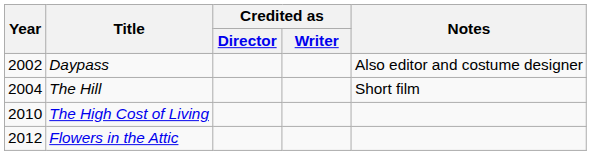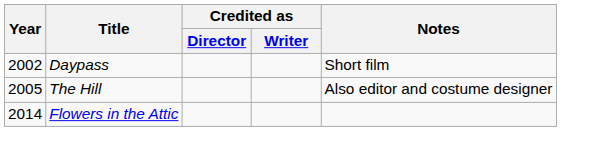Daypass | Notes: Also editor and costume designer -> Short film
The Hill | Year: 2004 -> 2005
The Hill | Notes: Short film -> Also editor and costume designer
- row: 2010 | The High Cost of Living
Flowers in the Attic | Year: 2012 -> 2014
